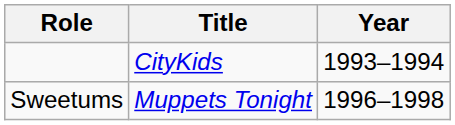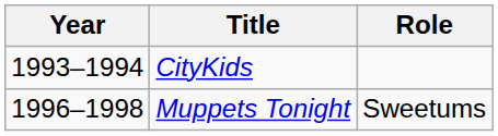columns swapped: Year <-> Role
